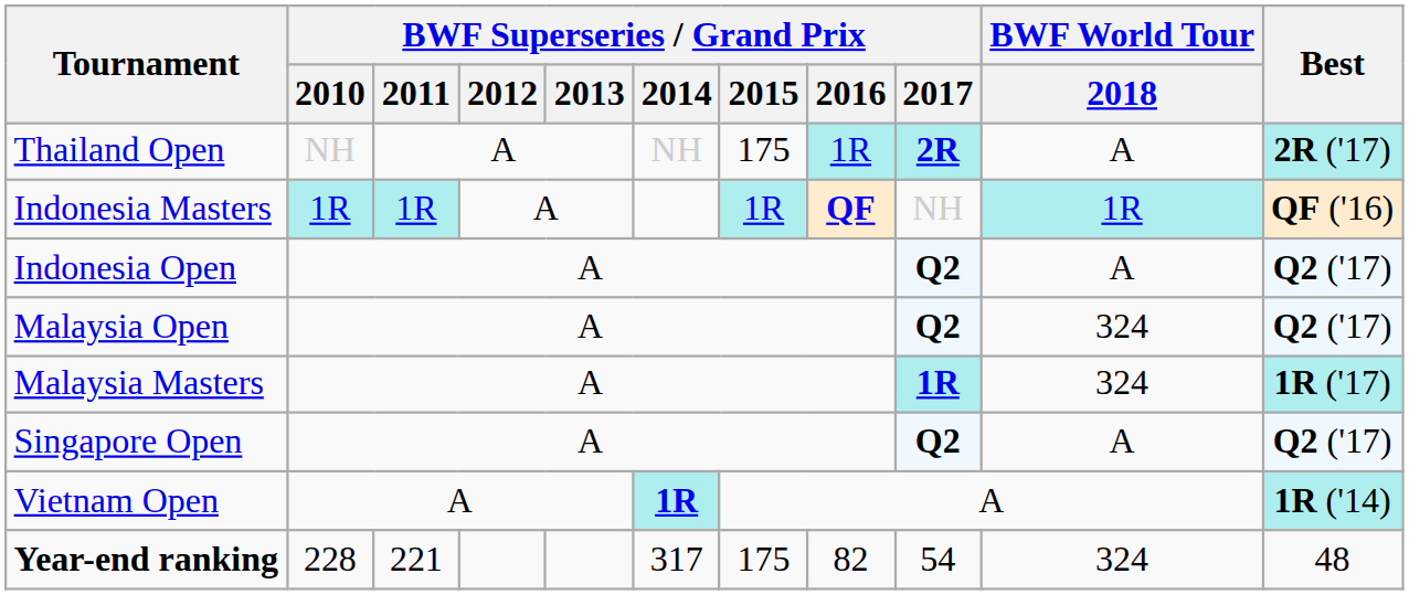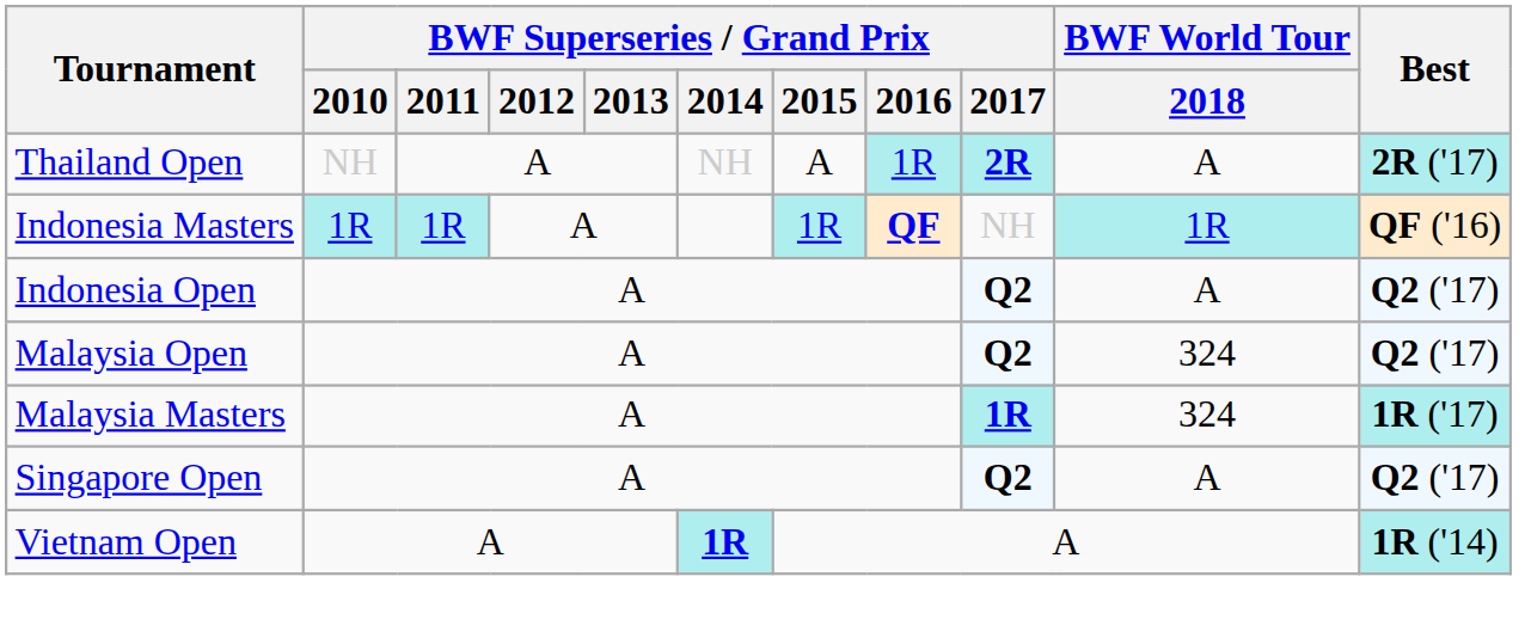Thailand Open | BWF Superseries / Grand Prix / 2015: 175 -> A
- row: Year-end ranking | 228 | 221 | 317 | 175 | 82 | 54 | 324 | 48
